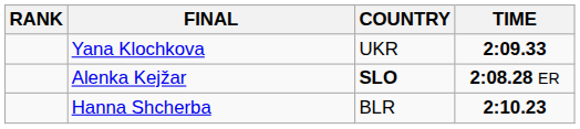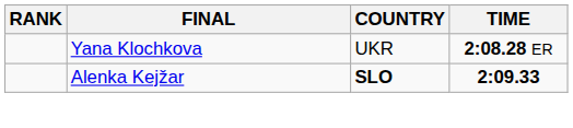Yana Klochkova | TIME: 2:09.33 -> 2:08.28 ER
Alenka Kejžar | TIME: 2:08.28 ER -> 2:09.33
- row: Hanna Shcherba | BLR | 2:10.23
